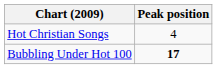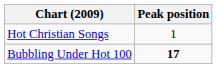Hot Christian Songs | Peak position: 4 -> 1
